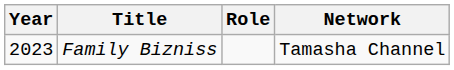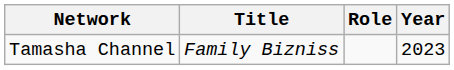columns swapped: Year <-> Network
